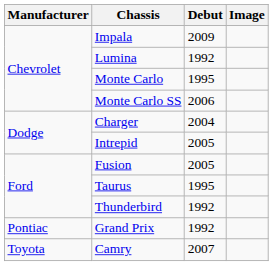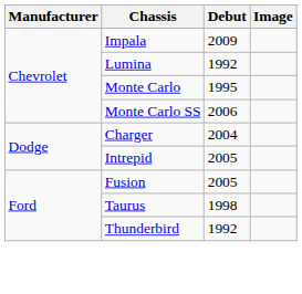Taurus | Debut: 1995 -> 1998
- row: Pontiac | Grand Prix | 1992
- row: Toyota | Camry | 2007
